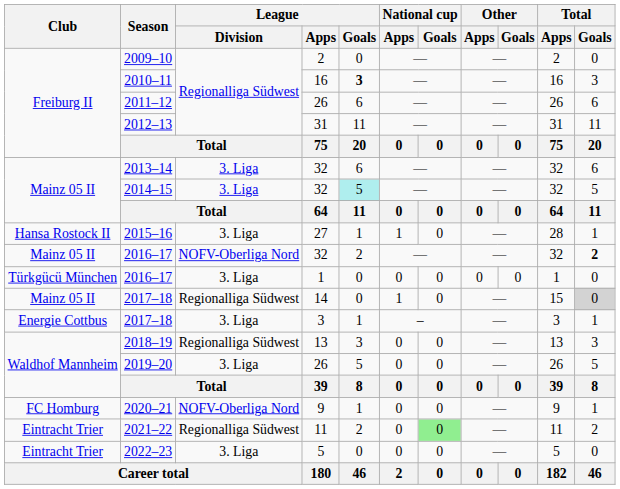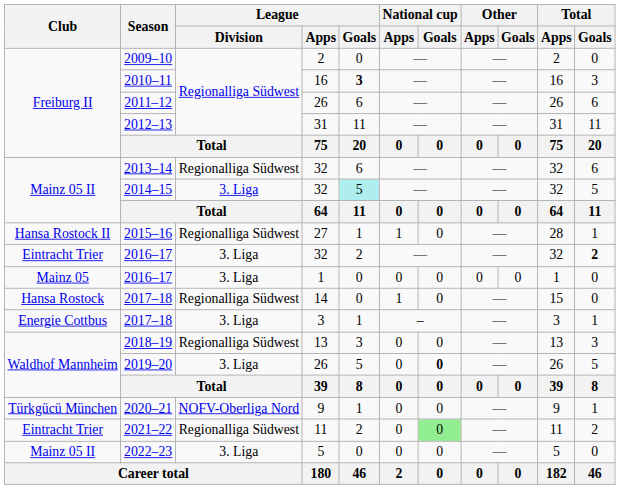2013–14 | League / Division: 3. Liga -> Regionalliga Südwest
2015–16 | League / Division: 3. Liga -> Regionalliga Südwest
2016–17 / 32 | Club: Mainz 05 II -> Eintracht Trier
2016–17 / 32 | League / Division: NOFV-Oberliga Nord -> 3. Liga
2016–17 / 1 | Club: Türkgücü München -> Mainz 05
2017–18 / 14 | Club: Mainz 05 II -> Hansa Rostock
2017–18 / 14 | Total / Goals: lightgrey background -> no background
2019–20 | National cup / Goals: normal -> bold
2020–21 | Club: FC Homburg -> Türkgücü München
2022–23 | Club: Eintracht Trier -> Mainz 05 II
